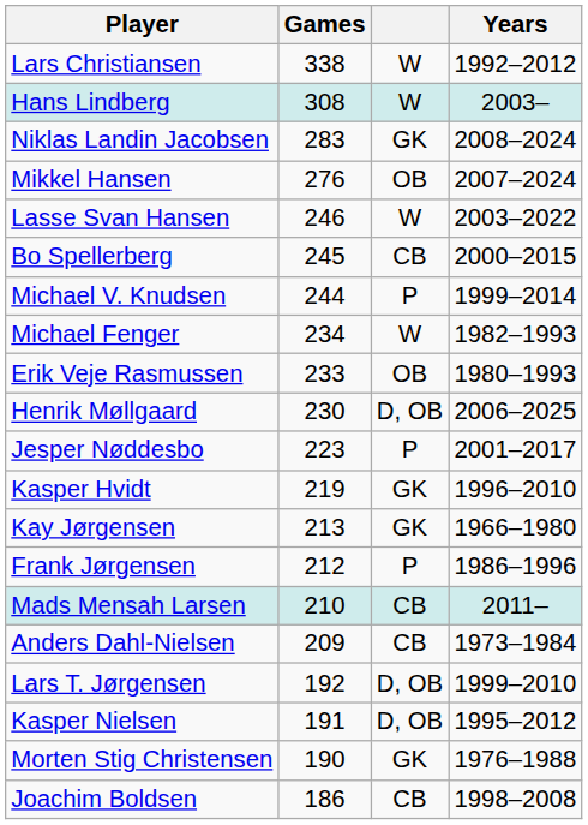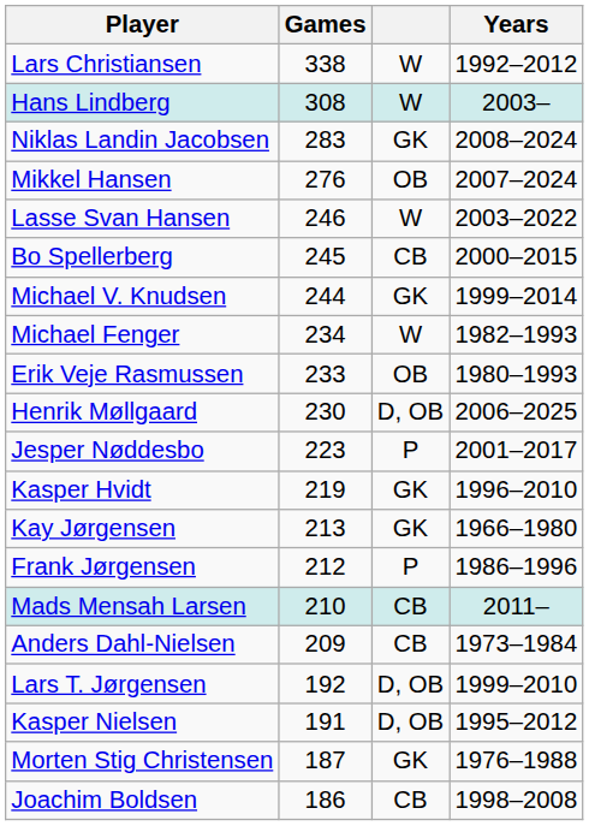Michael V. Knudsen | column 3: P -> GK
Morten Stig Christensen | Games: 190 -> 187
